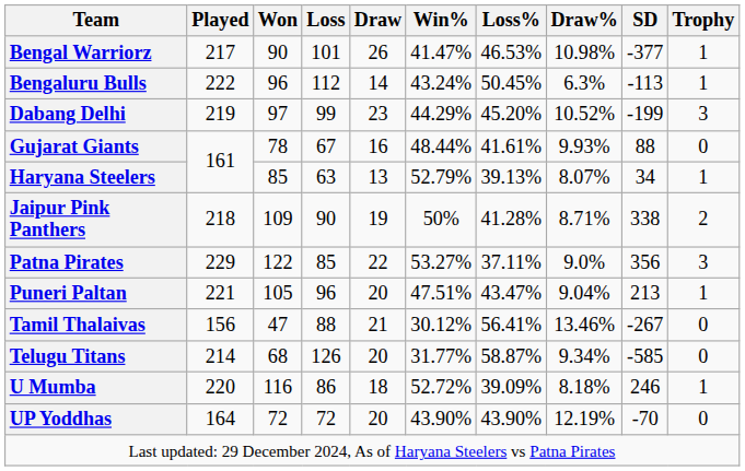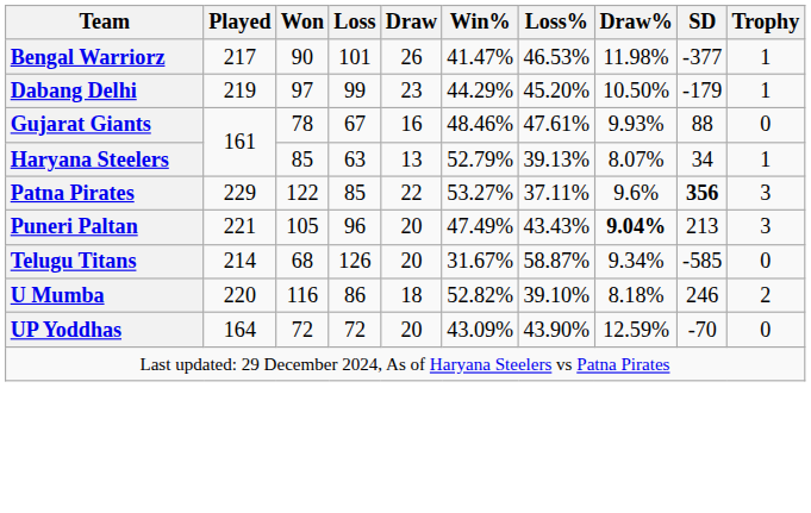Bengal Warriorz | Draw%: 10.98% -> 11.98%
- row: Bengaluru Bulls | 222 | 96 | 112 | 14 | 43.24% | 50.45% | 6.3% | -113 | 1
Dabang Delhi | Draw%: 10.52% -> 10.50%
Dabang Delhi | SD: -199 -> -179
Dabang Delhi | Trophy: 3 -> 1
Gujarat Giants | Win%: 48.44% -> 48.46%
Gujarat Giants | Loss%: 41.61% -> 47.61%
- row: Jaipur Pink Panthers | 218 | 109 | 90 | 19 | 50% | 41.28% | 8.71% | 338 | 2
Patna Pirates | Draw%: 9.0% -> 9.6%
Patna Pirates | SD: normal -> bold
Puneri Paltan | Win%: 47.51% -> 47.49%
Puneri Paltan | Loss%: 43.47% -> 43.43%
Puneri Paltan | Draw%: normal -> bold
Puneri Paltan | Trophy: 1 -> 3
- row: Tamil Thalaivas | 156 | 47 | 88 | 21 | 30.12% | 56.41% | 13.46% | -267 | 0
Telugu Titans | Win%: 31.77% -> 31.67%
U Mumba | Win%: 52.72% -> 52.82%
U Mumba | Loss%: 39.09% -> 39.10%
U Mumba | Trophy: 1 -> 2
UP Yoddhas | Win%: 43.90% -> 43.09%
UP Yoddhas | Draw%: 12.19% -> 12.59%
